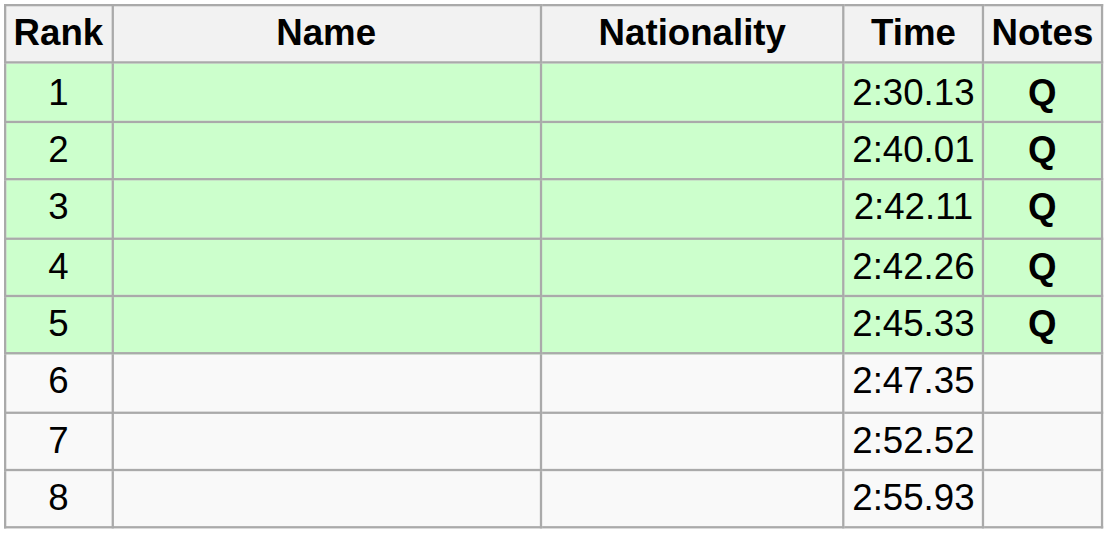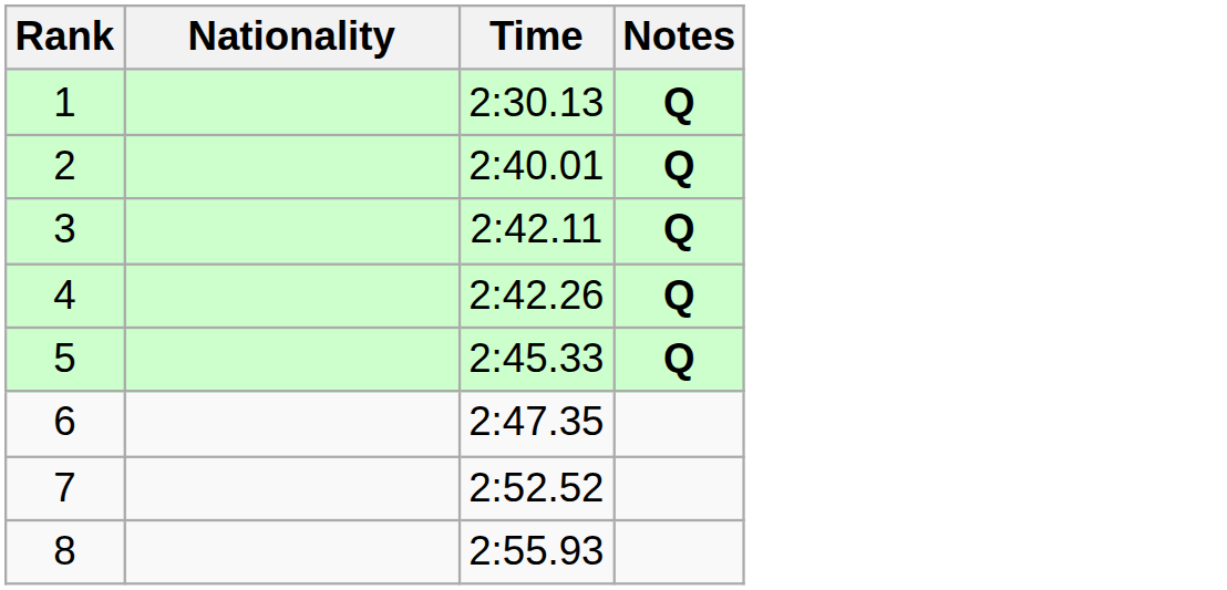- column: Name
